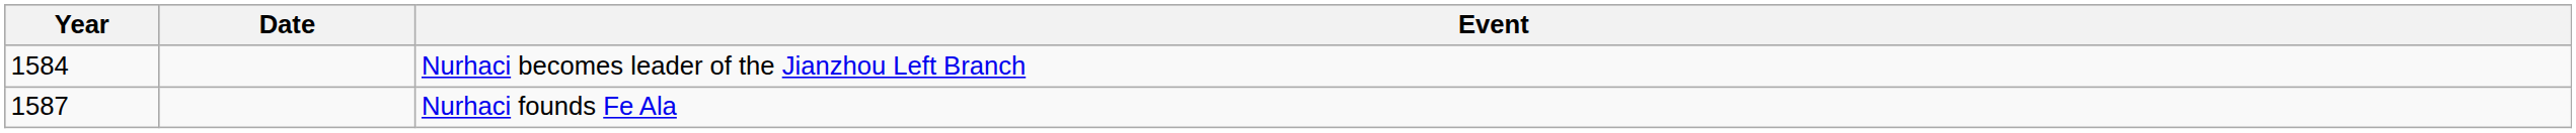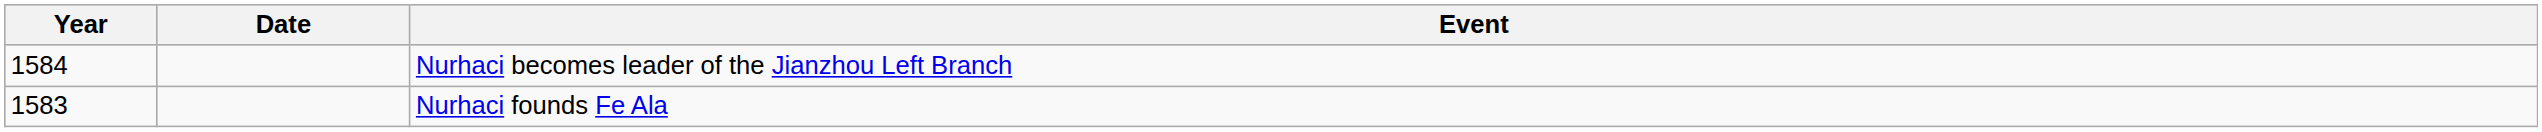Nurhaci founds Fe Ala | Year: 1587 -> 1583
